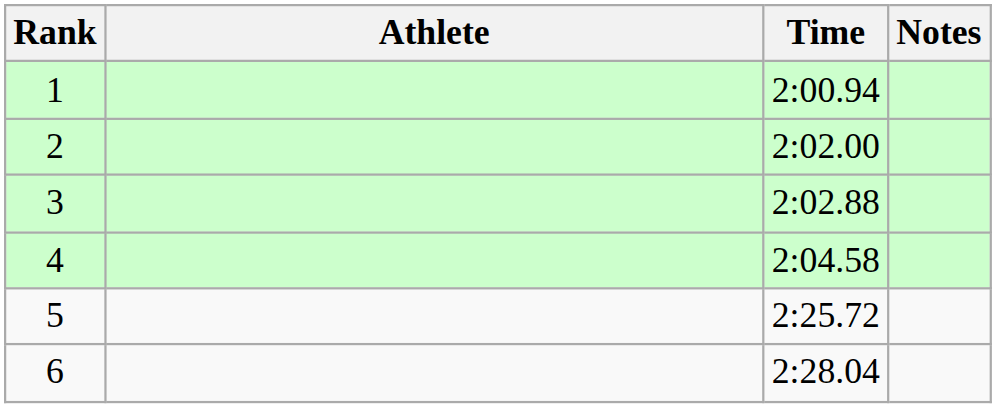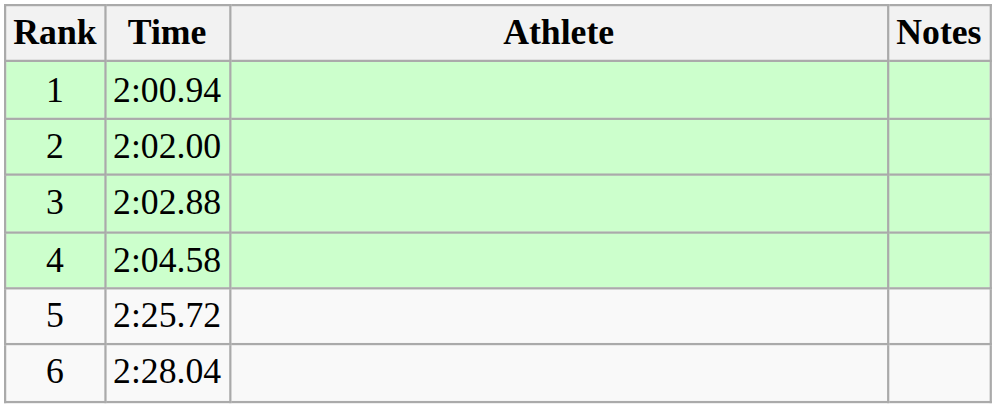columns swapped: Athlete <-> Time
